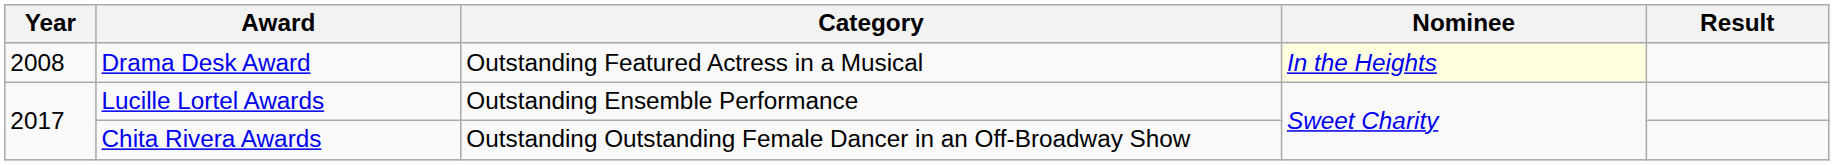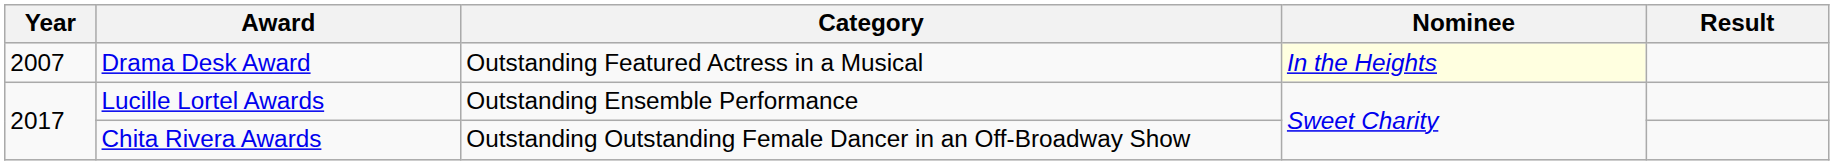Drama Desk Award | Year: 2008 -> 2007
